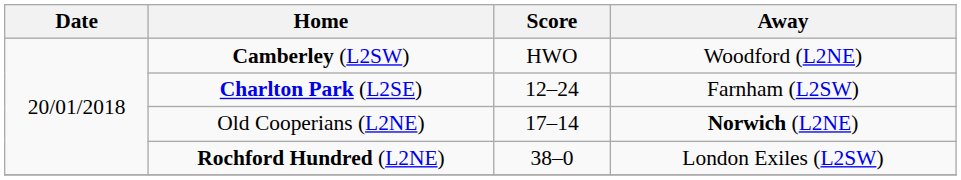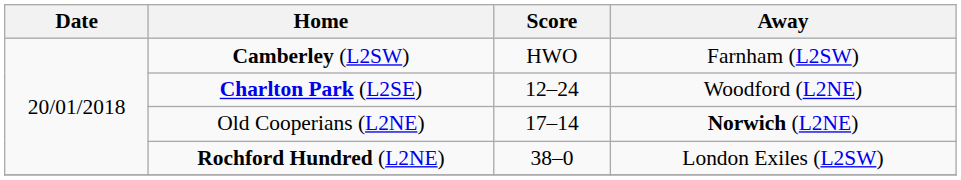Camberley (L2SW) | Away: Woodford (L2NE) -> Farnham (L2SW)
Charlton Park (L2SE) | Away: Farnham (L2SW) -> Woodford (L2NE)
